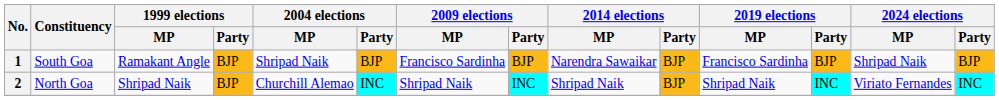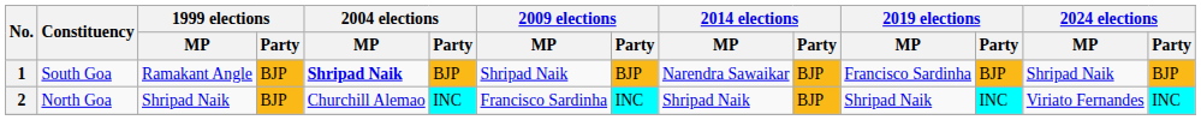1 | 2004 elections / MP: normal -> bold
1 | 2009 elections / MP: Francisco Sardinha -> Shripad Naik
2 | 2009 elections / MP: Shripad Naik -> Francisco Sardinha
